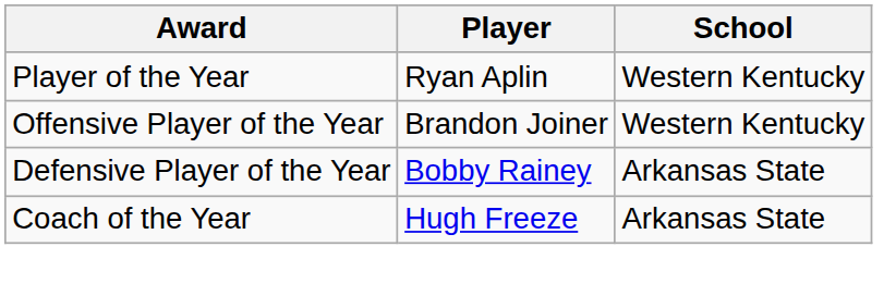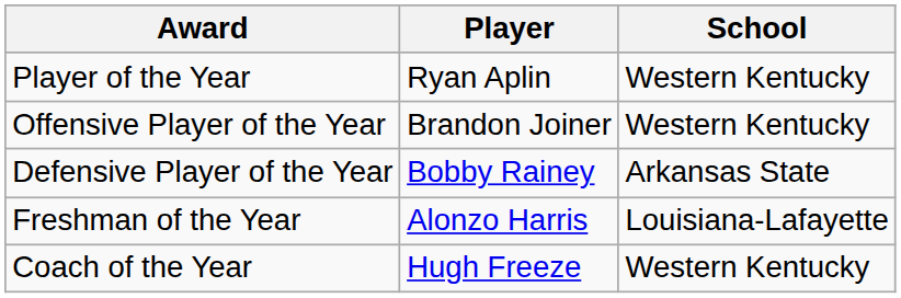+ row: Freshman of the Year | Alonzo Harris | Louisiana-Lafayette
Coach of the Year | School: Arkansas State -> Western Kentucky
